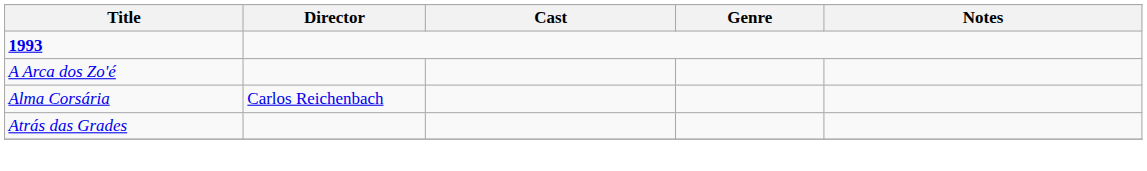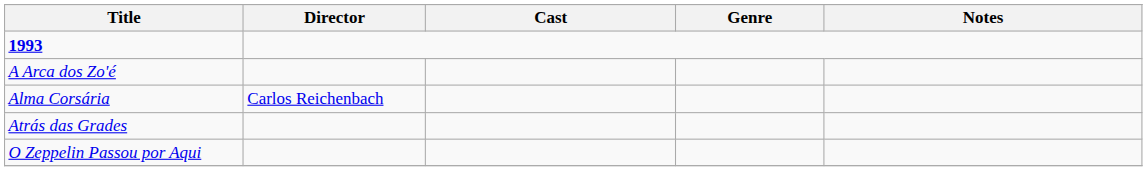+ row: O Zeppelin Passou por Aqui
